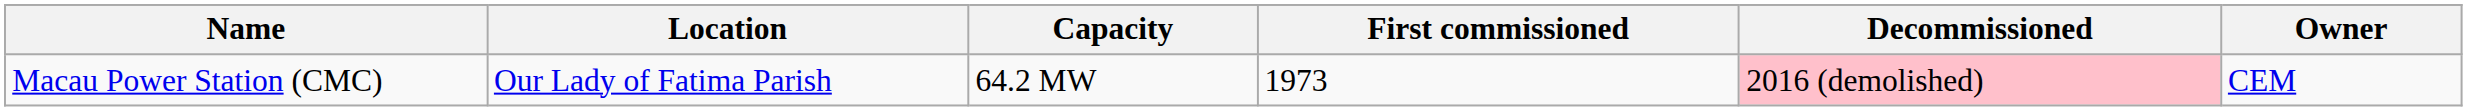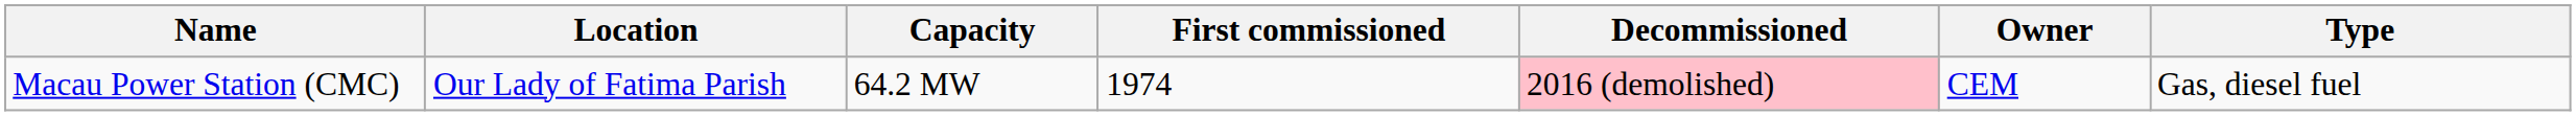+ column: Type | Gas, diesel fuel
Macau Power Station (CMC) | First commissioned: 1973 -> 1974
